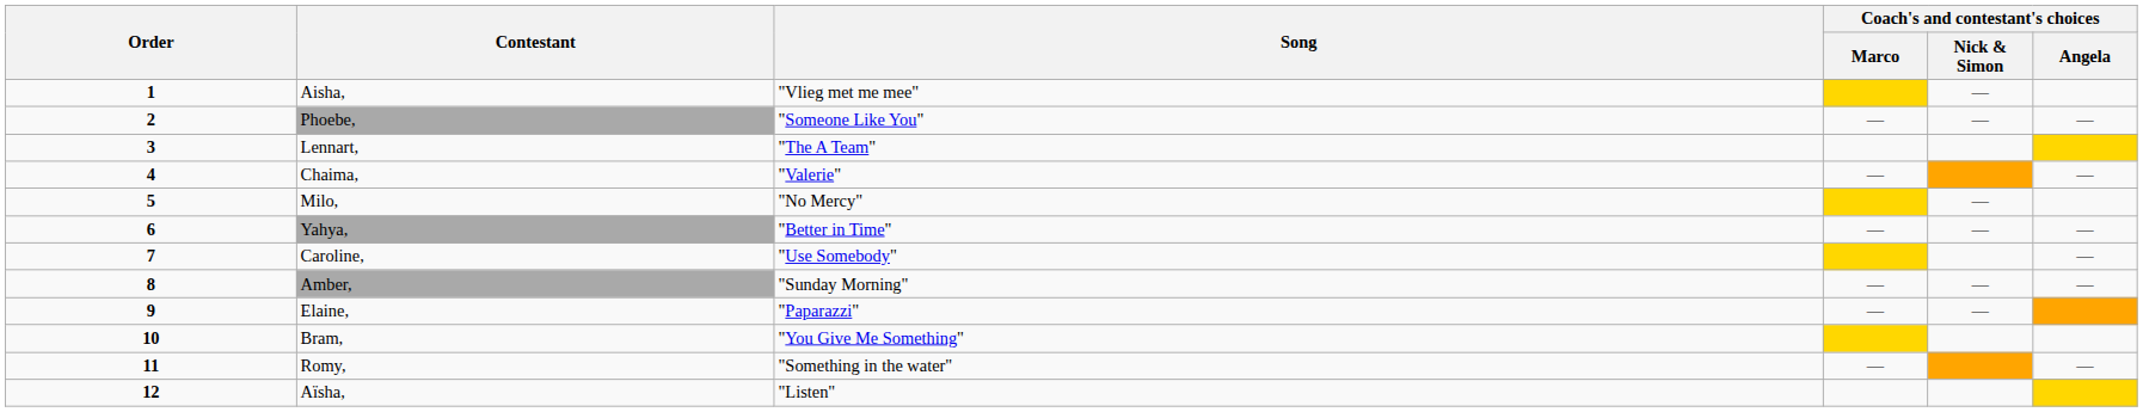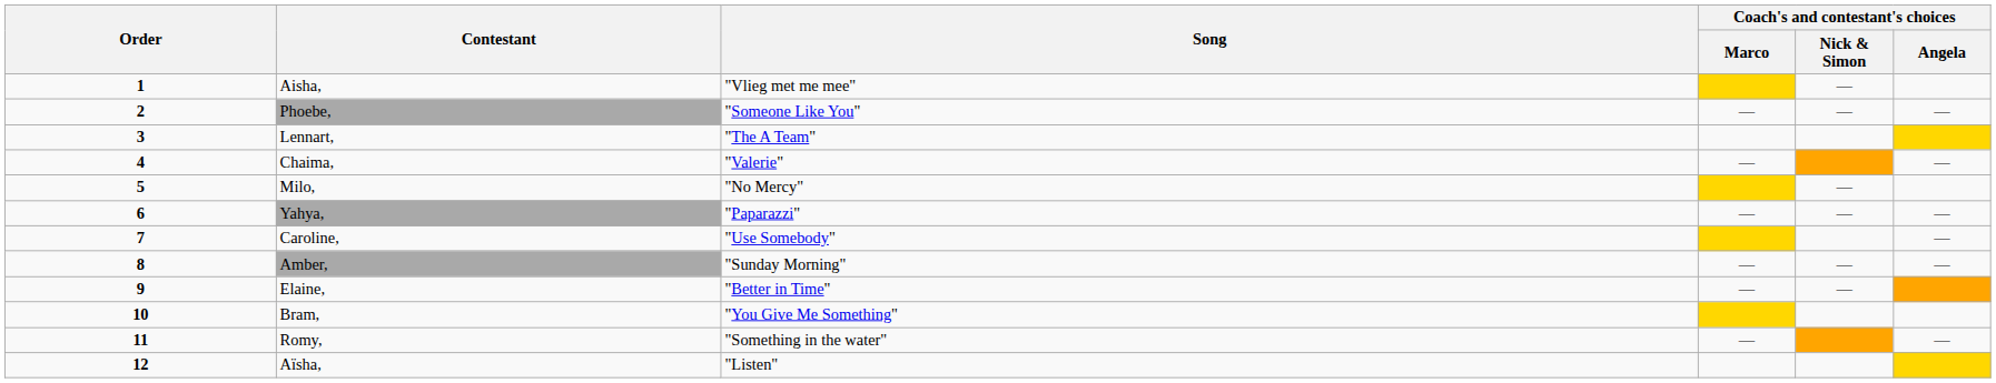Yahya, | Song: "Better in Time" -> "Paparazzi"
Elaine, | Song: "Paparazzi" -> "Better in Time"
